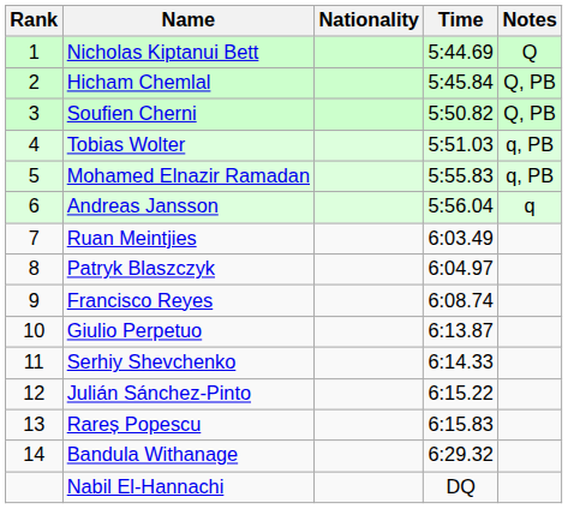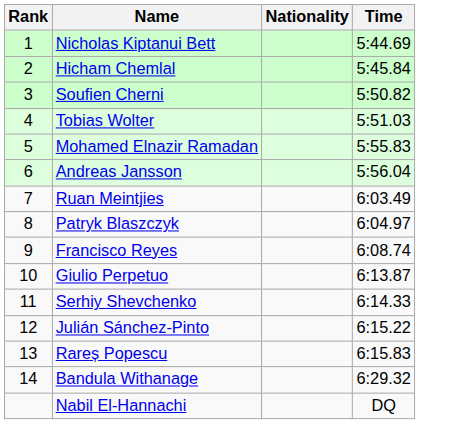- column: Notes | Q | Q, PB | Q, PB | q, PB | q, PB | q
